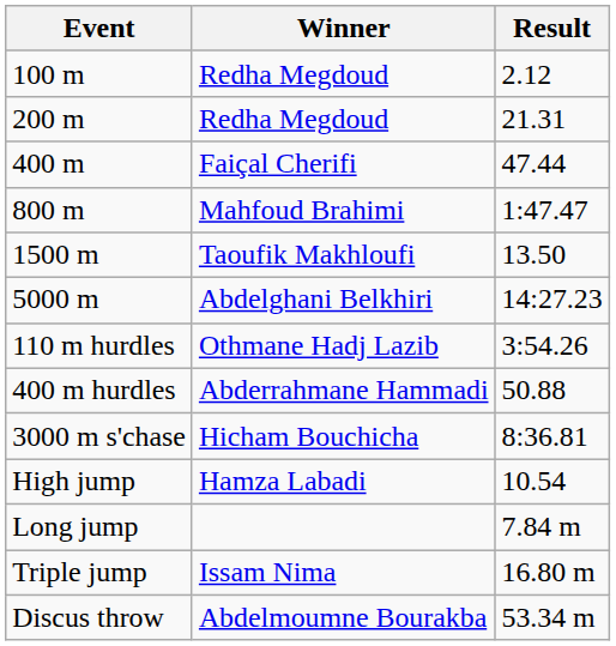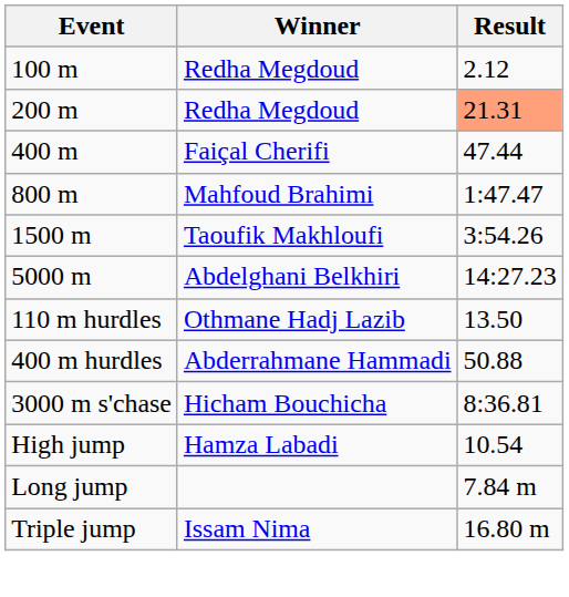200 m | Result: no background -> lightsalmon background
1500 m | Result: 13.50 -> 3:54.26
110 m hurdles | Result: 3:54.26 -> 13.50
- row: Discus throw | Abdelmoumne Bourakba | 53.34 m
